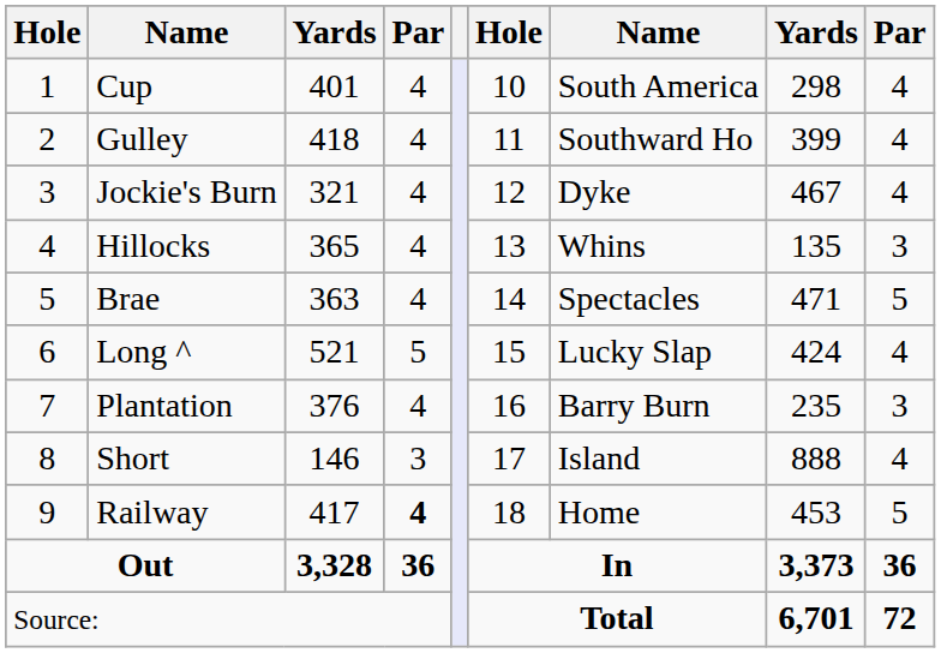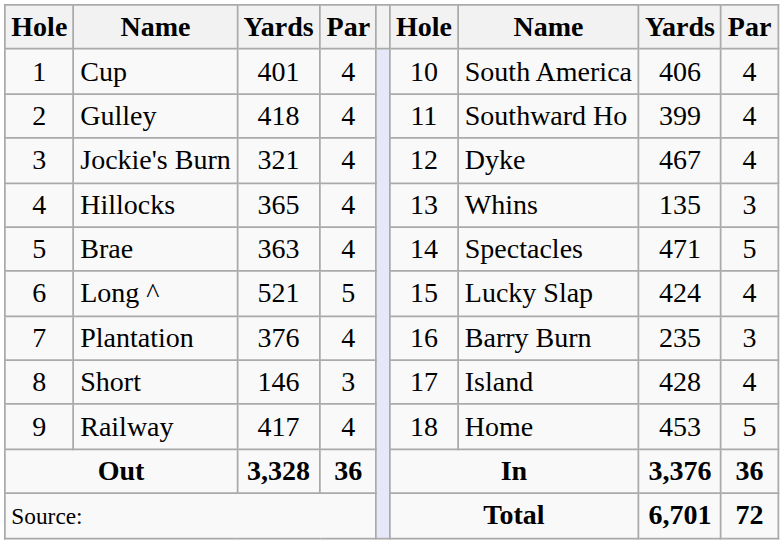Cup | column 8: 298 -> 406
Short | column 8: 888 -> 428
Railway | column 4: bold -> normal
Out | column 8: 3,373 -> 3,376
